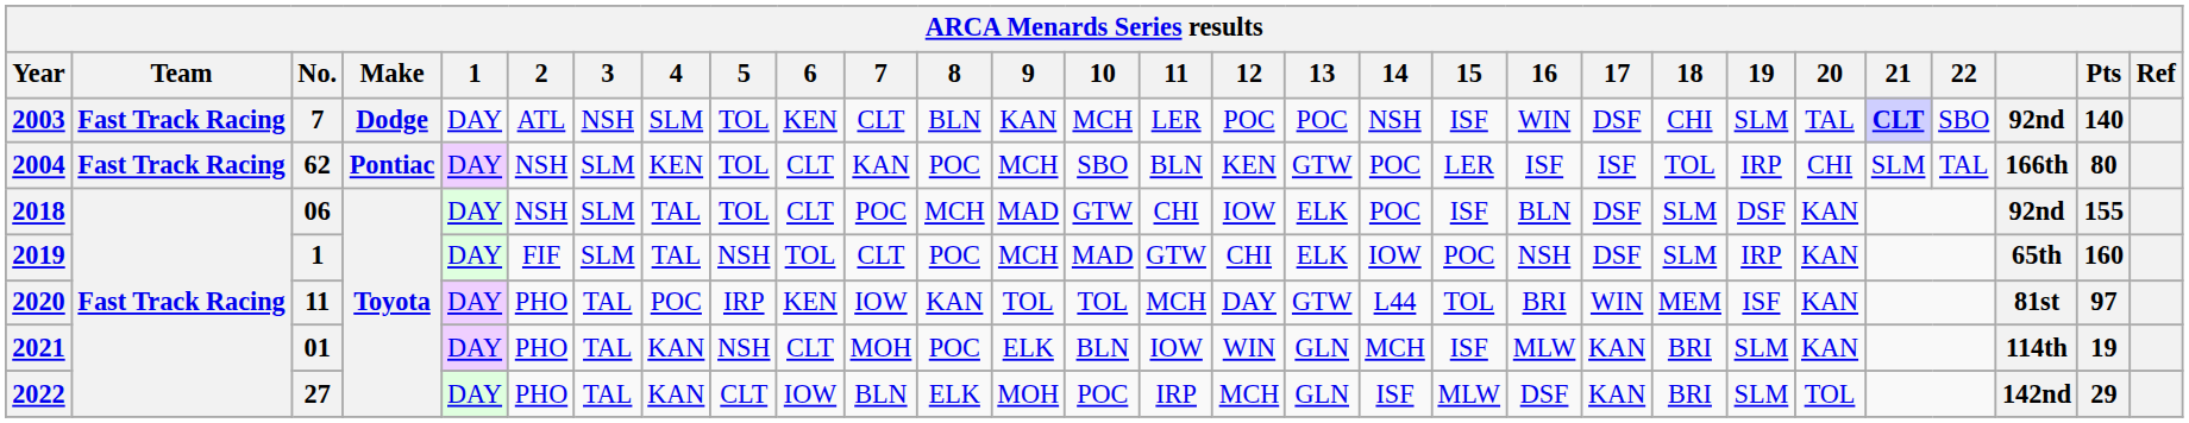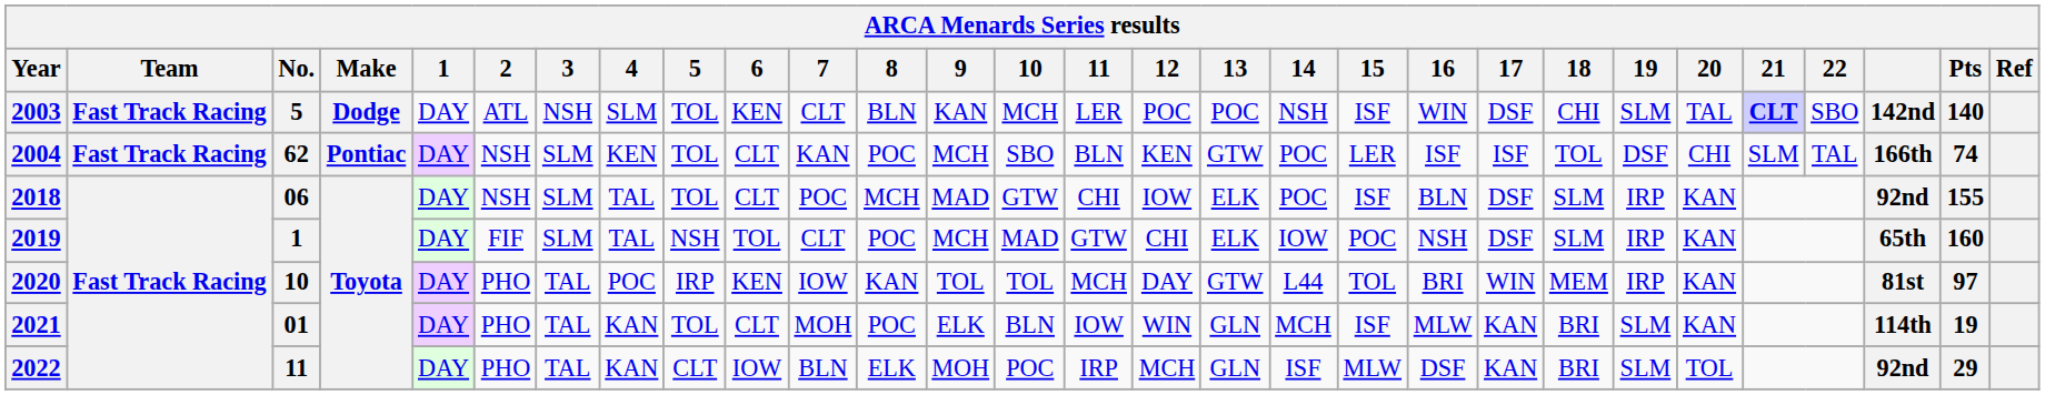2003 | No.: 7 -> 5
2003 | column 27: 92nd -> 142nd
2004 | 19: IRP -> DSF
2004 | Pts: 80 -> 74
2018 | 19: DSF -> IRP
2020 | No.: 11 -> 10
2020 | 19: ISF -> IRP
2021 | 5: NSH -> TOL
2022 | No.: 27 -> 11
2022 | column 27: 142nd -> 92nd
